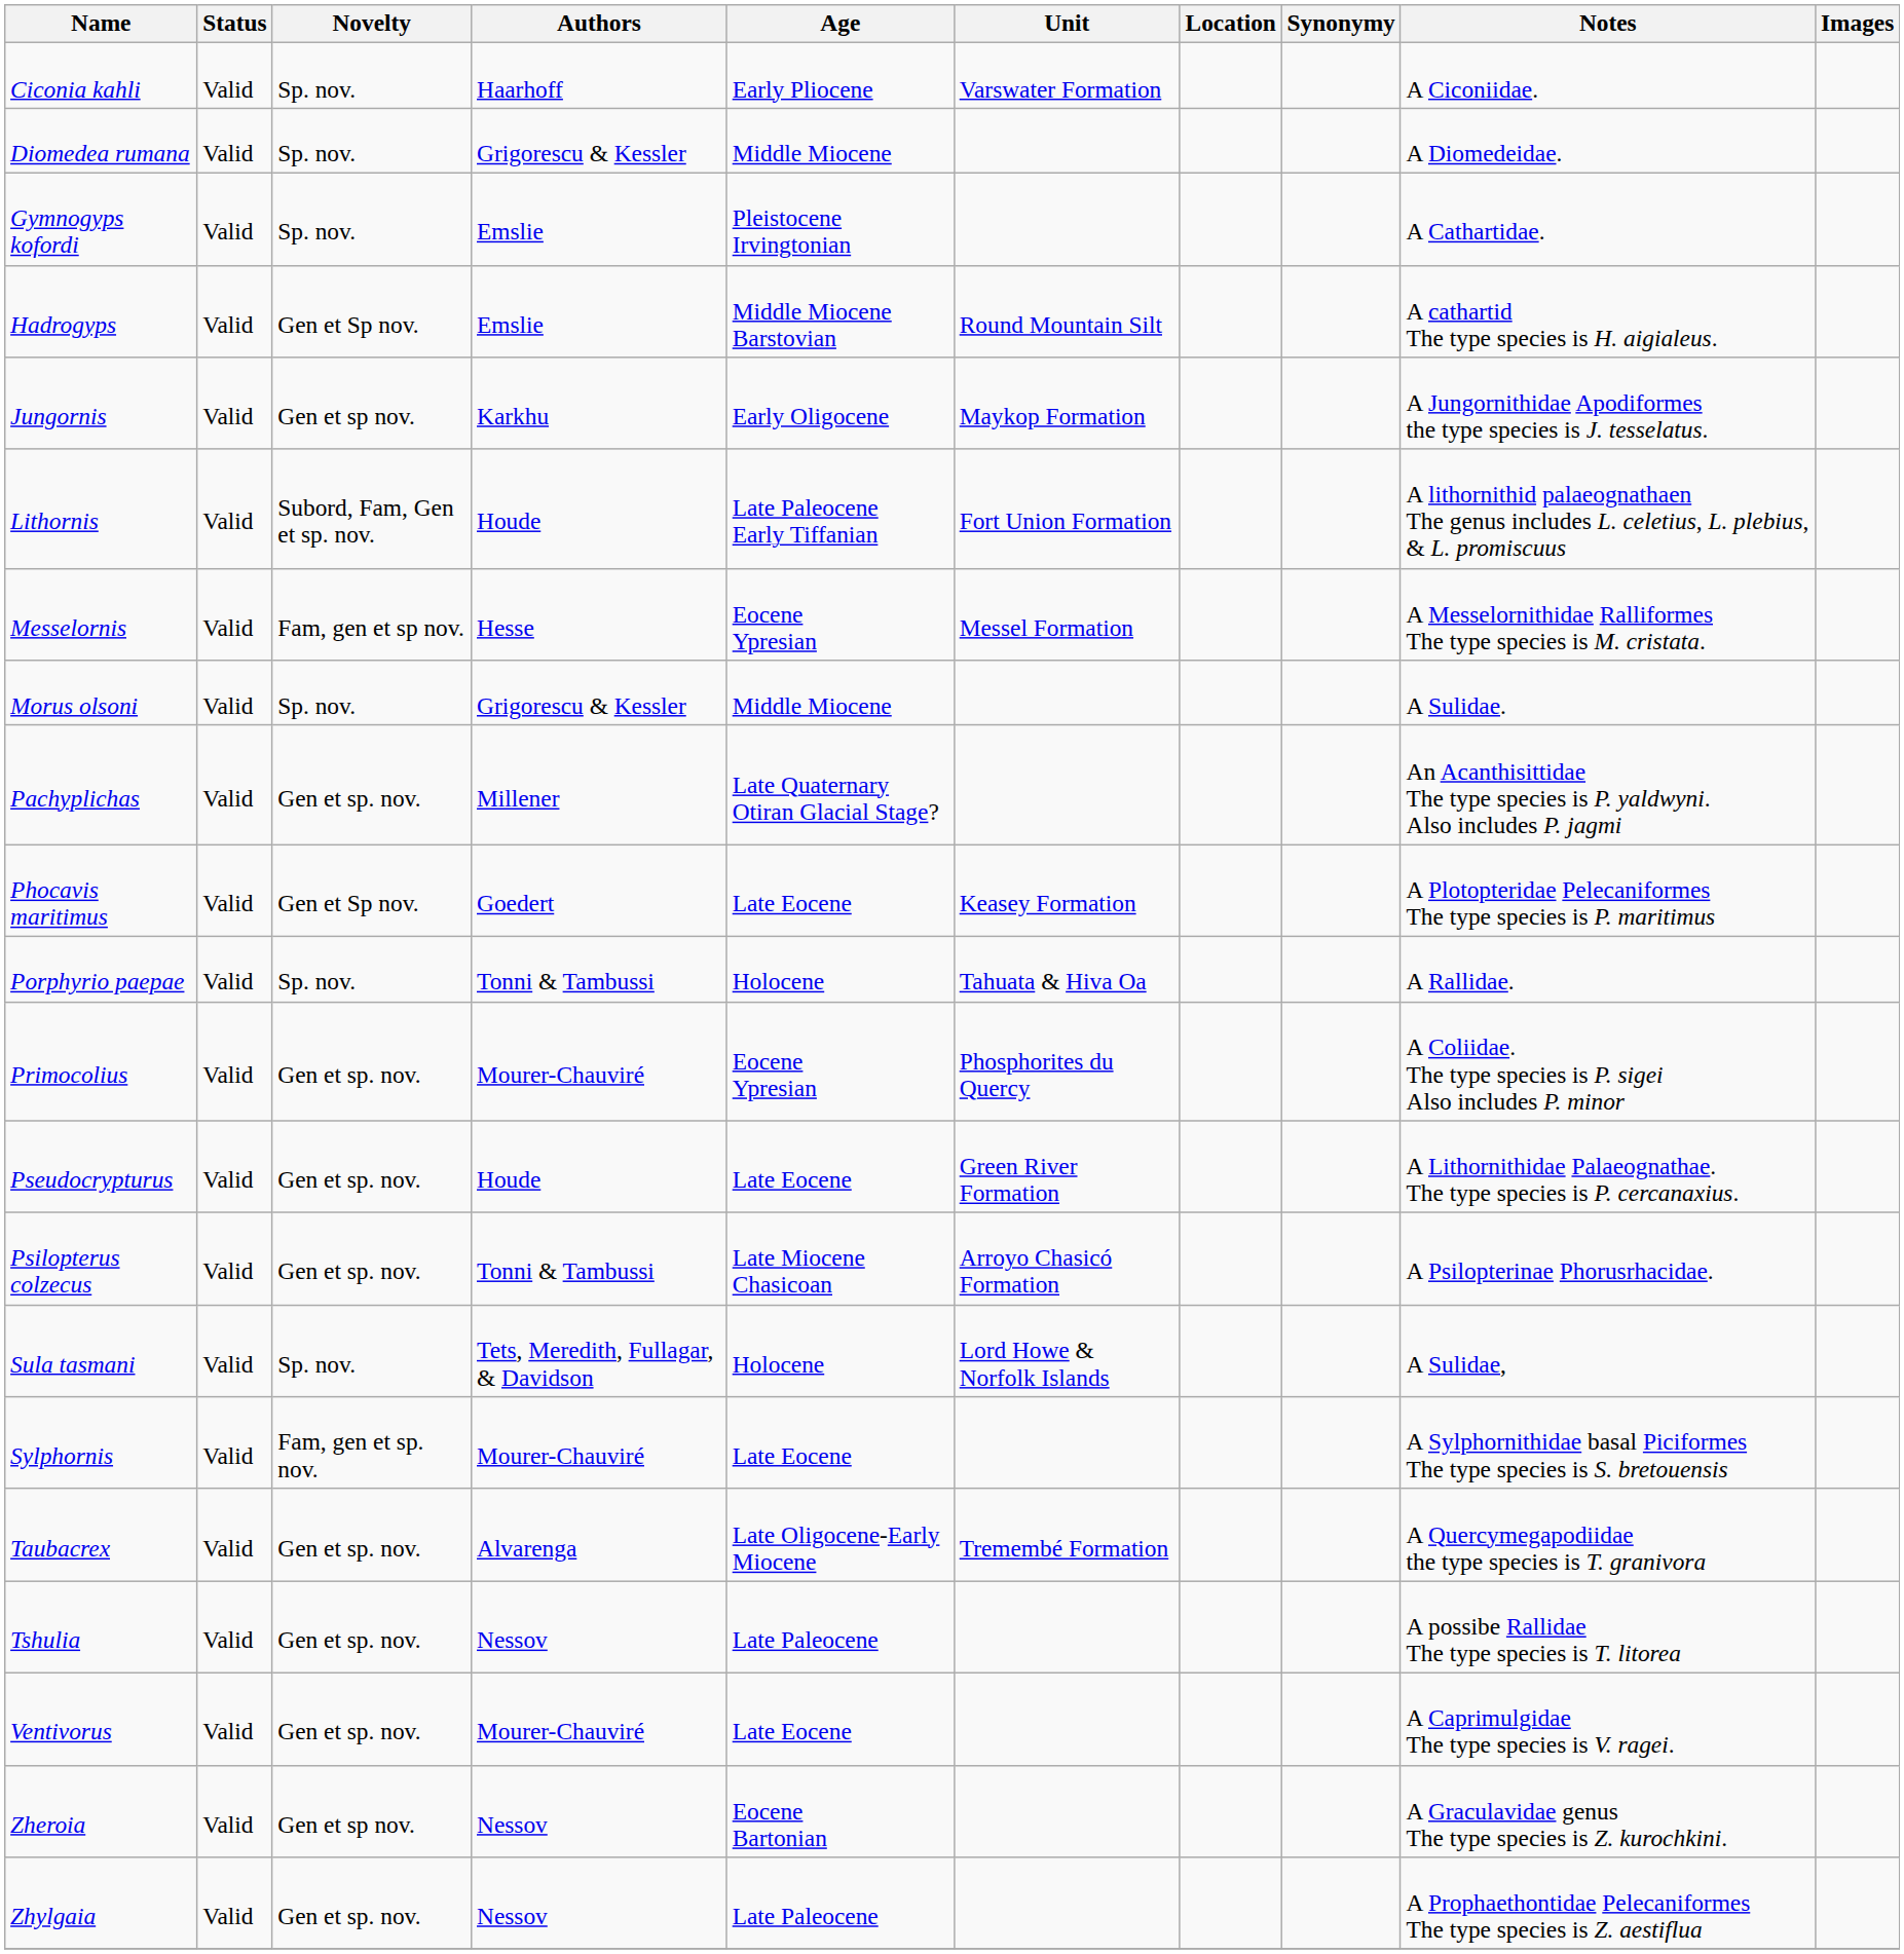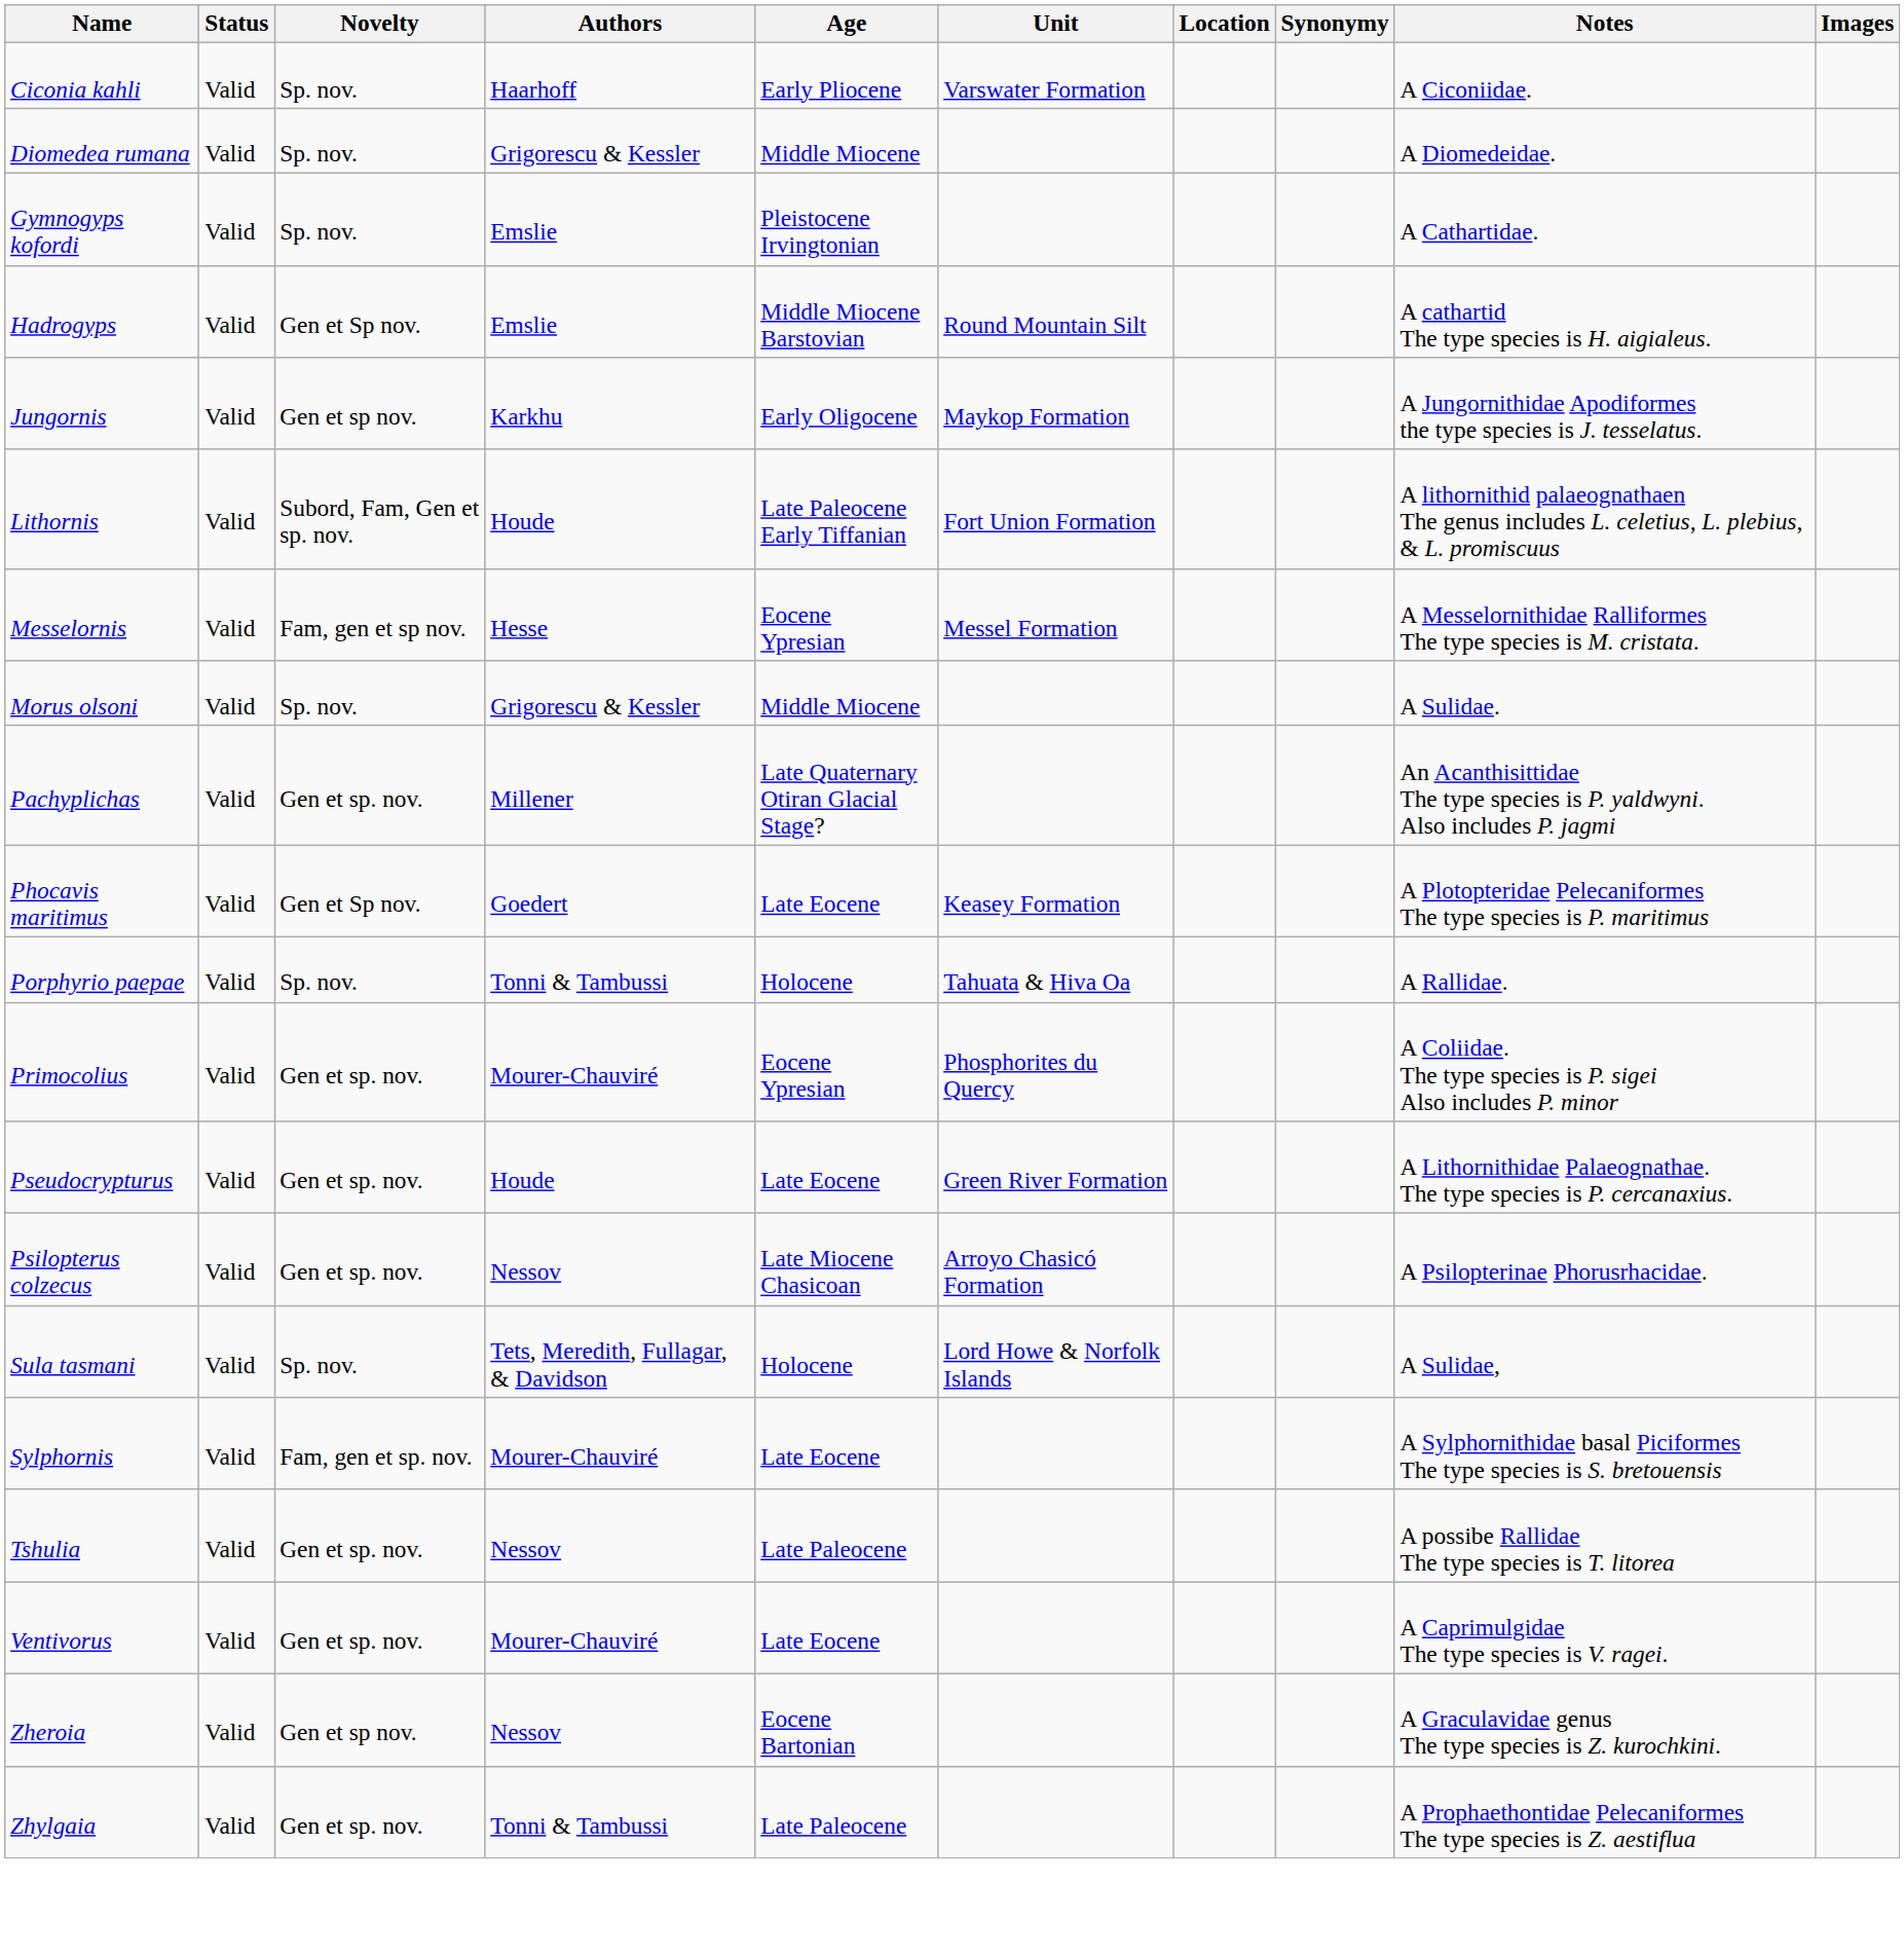Psilopterus colzecus | Authors: Tonni & Tambussi -> Nessov
- row: Taubacrex | Valid | Gen et sp. nov. | Alvarenga | Late Oligocene-Early Miocene | Tremembé Formation | A Quercymegapodiidae the type species is T. granivora
Zhylgaia | Authors: Nessov -> Tonni & Tambussi
